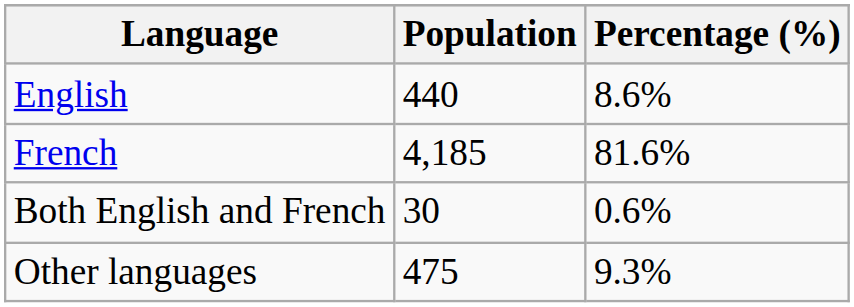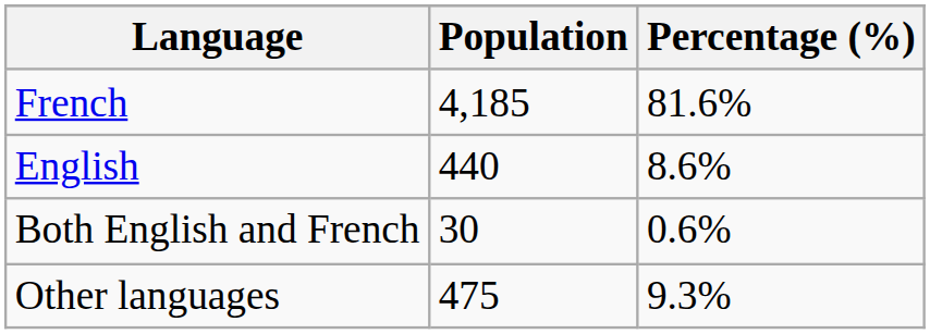rows swapped: French <-> English
